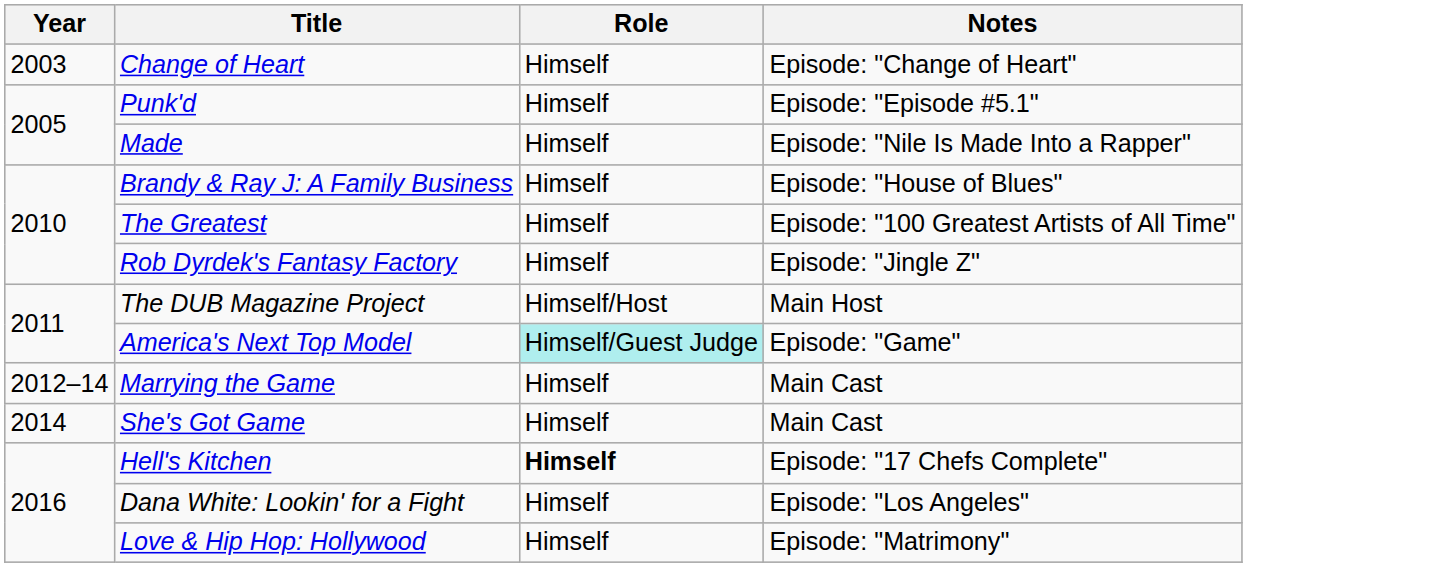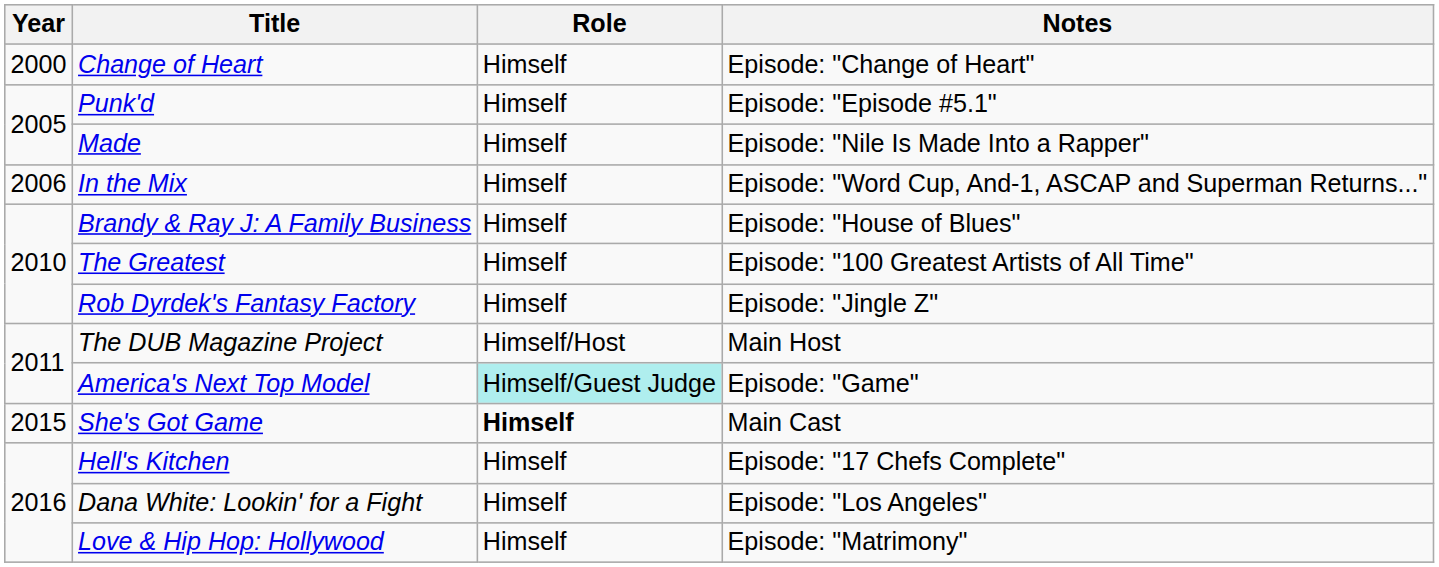Change of Heart | Year: 2003 -> 2000
+ row: 2006 | In the Mix | Himself | Episode: "Word Cup, And-1, ASCAP and Superman Returns..."
- row: 2012–14 | Marrying the Game | Himself | Main Cast
She's Got Game | Year: 2014 -> 2015
She's Got Game | Role: normal -> bold
Hell's Kitchen | Role: bold -> normal
